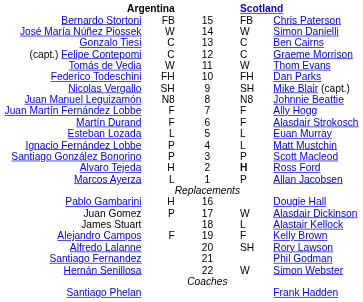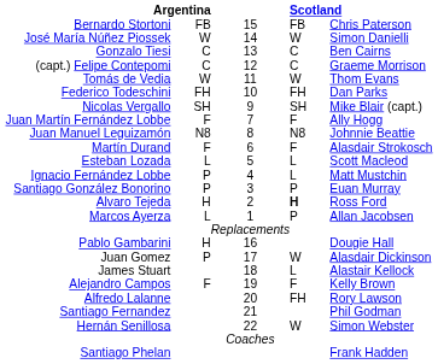rows swapped: Juan Manuel Leguizamón <-> Juan Martín Fernández Lobbe
Esteban Lozada | column 5: Euan Murray -> Scott Macleod
Santiago González Bonorino | column 5: Scott Macleod -> Euan Murray
Alfredo Lalanne | column 4: SH -> FH
